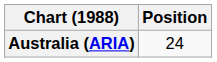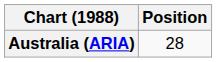Australia (ARIA) | Position: 24 -> 28
